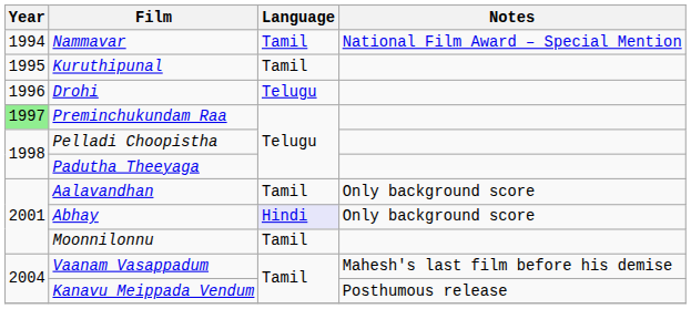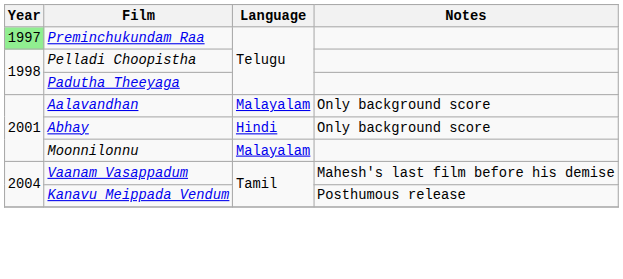- row: 1994 | Nammavar | Tamil | National Film Award – Special Mention
- row: 1995 | Kuruthipunal | Tamil
- row: 1996 | Drohi | Telugu
Aalavandhan | Language: Tamil -> Malayalam
Abhay | Language: lavender background -> no background
Moonnilonnu | Language: Tamil -> Malayalam
